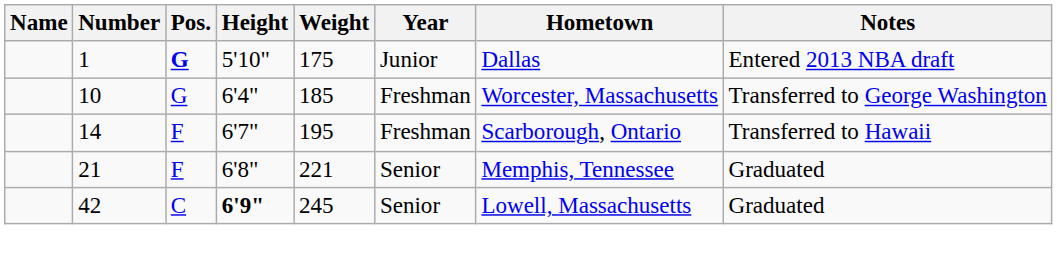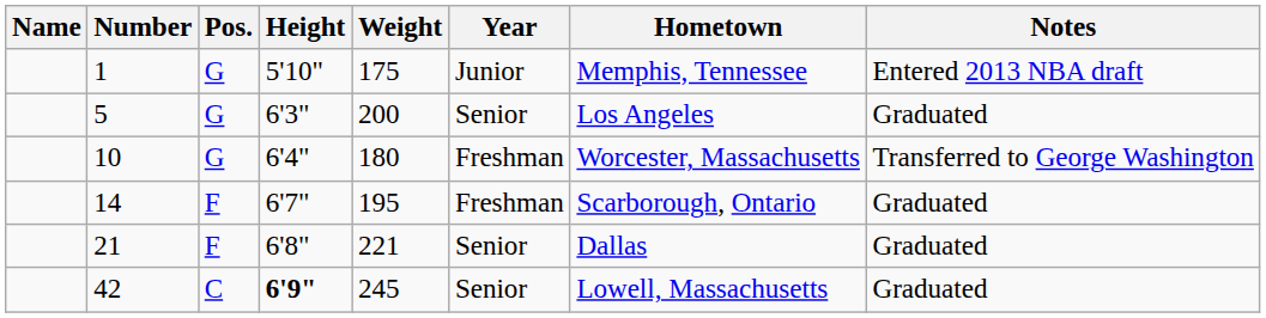1 | Pos.: bold -> normal
1 | Hometown: Dallas -> Memphis, Tennessee
+ row: 5 | G | 6'3" | 200 | Senior | Los Angeles | Graduated
10 | Weight: 185 -> 180
14 | Notes: Transferred to Hawaii -> Graduated
21 | Hometown: Memphis, Tennessee -> Dallas
